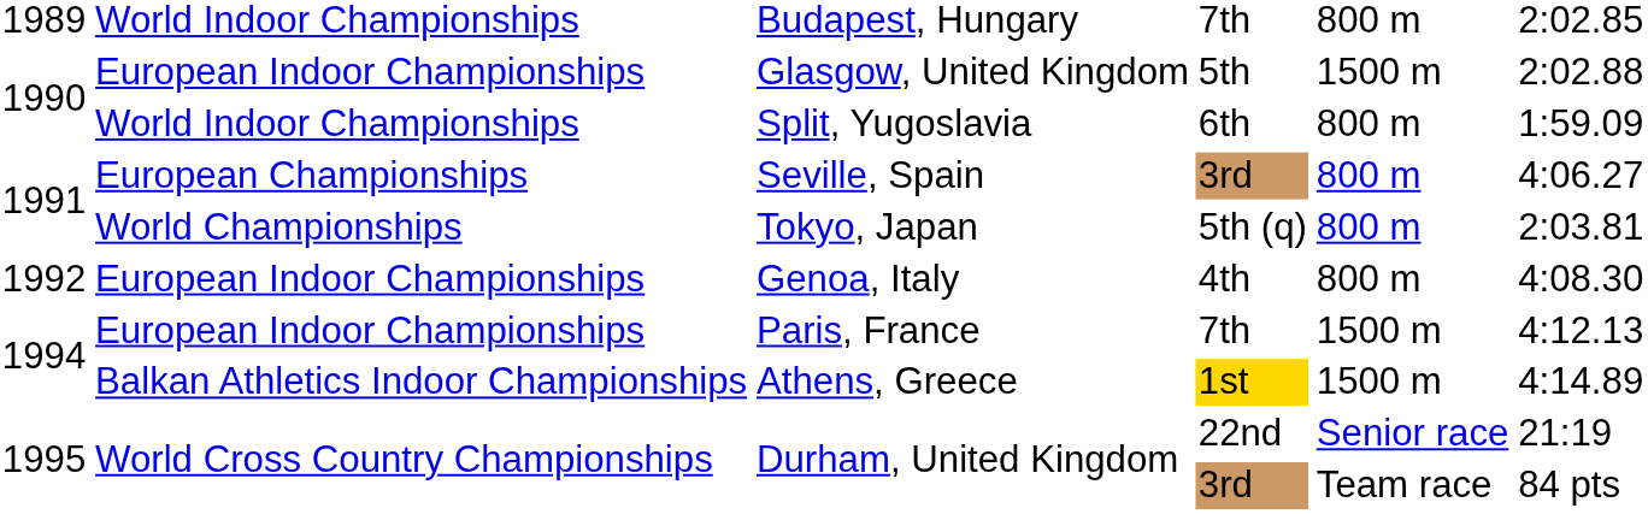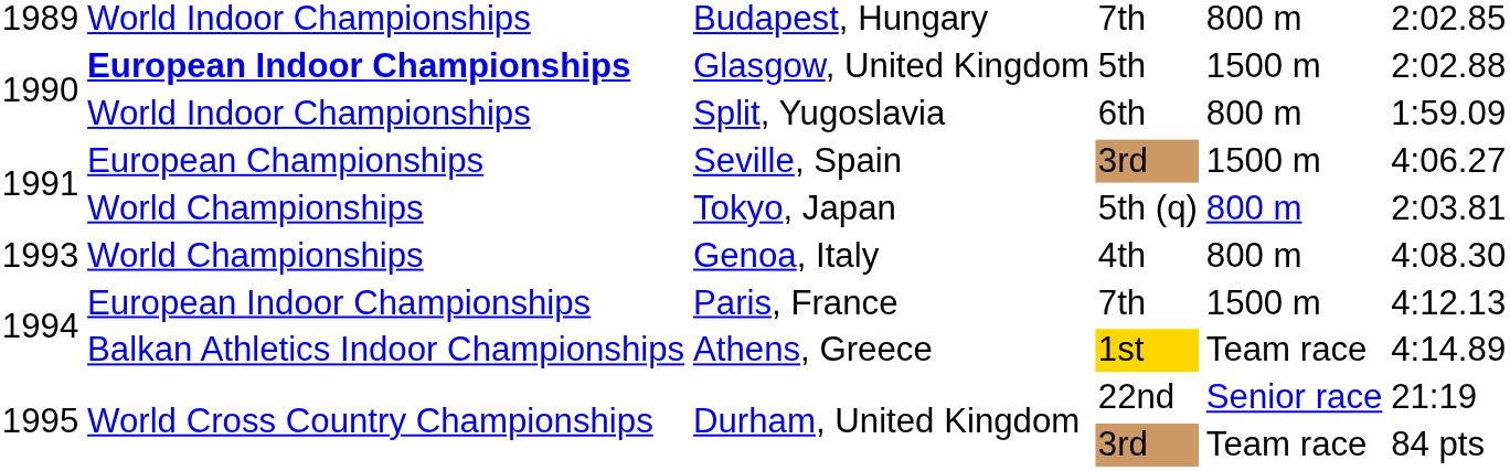Glasgow, United Kingdom | column 2: normal -> bold
Seville, Spain | column 5: 800 m -> 1500 m
Genoa, Italy | column 1: 1992 -> 1993
Genoa, Italy | column 2: European Indoor Championships -> World Championships
Athens, Greece | column 5: 1500 m -> Team race
